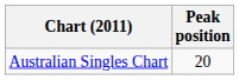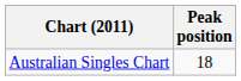Australian Singles Chart | Peak position: 20 -> 18
